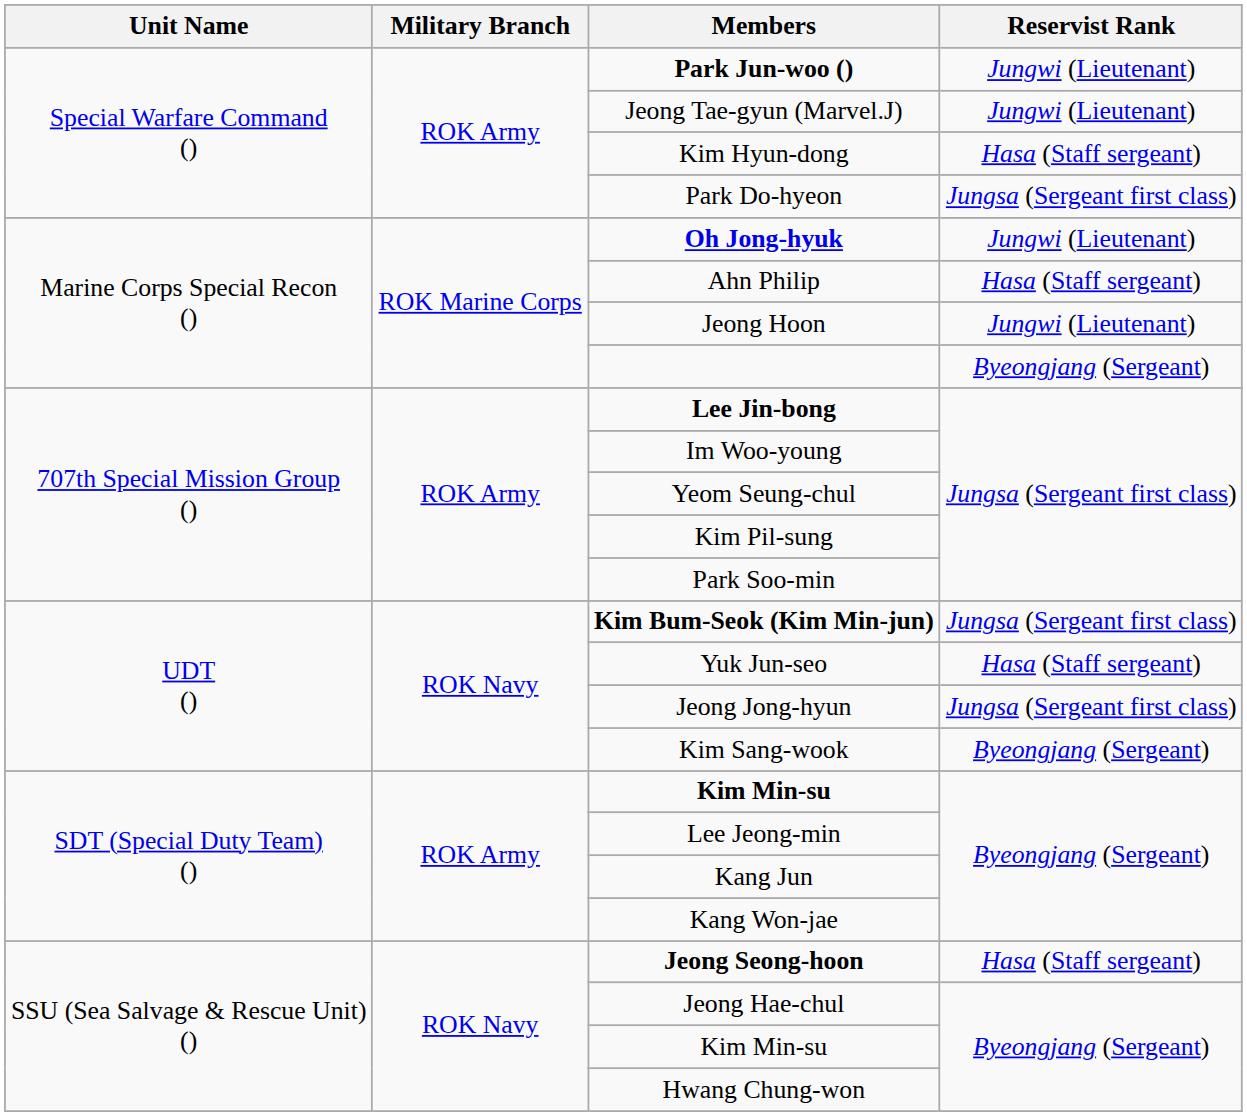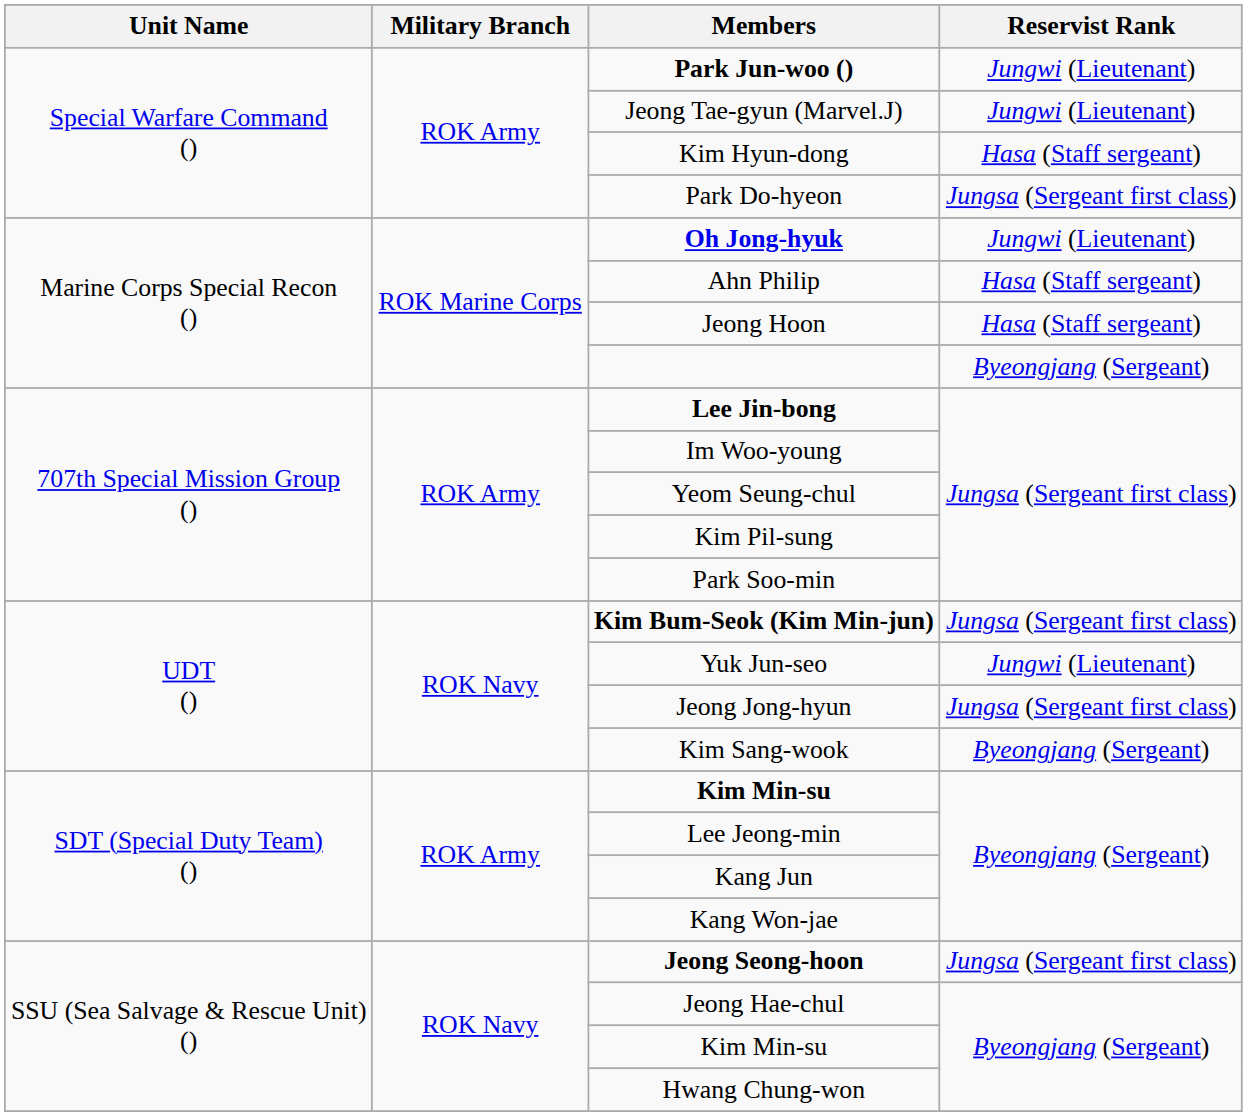Jeong Hoon | Reservist Rank: Jungwi (Lieutenant) -> Hasa (Staff sergeant)
Yuk Jun-seo | Reservist Rank: Hasa (Staff sergeant) -> Jungwi (Lieutenant)
Jeong Seong-hoon | Reservist Rank: Hasa (Staff sergeant) -> Jungsa (Sergeant first class)
